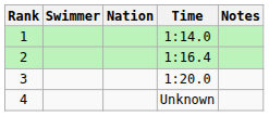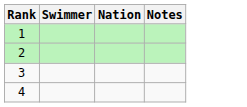- column: Time | 1:14.0 | 1:16.4 | 1:20.0 | Unknown
